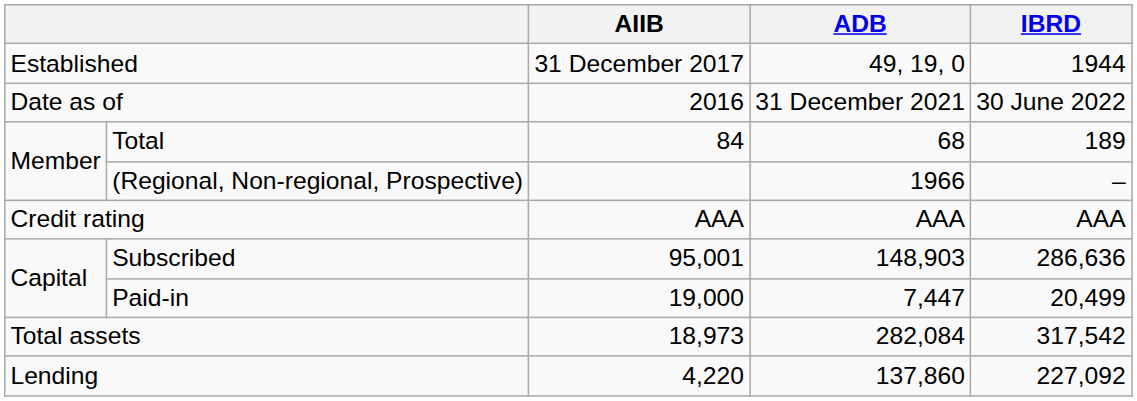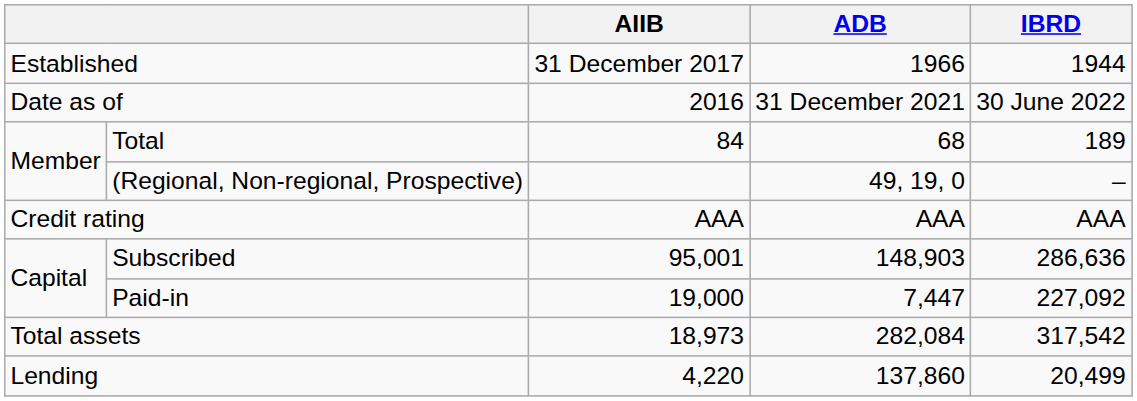Established | ADB: 49, 19, 0 -> 1966
(Regional, Non-regional, Prospective) | ADB: 1966 -> 49, 19, 0
Paid-in | IBRD: 20,499 -> 227,092
Lending | IBRD: 227,092 -> 20,499
